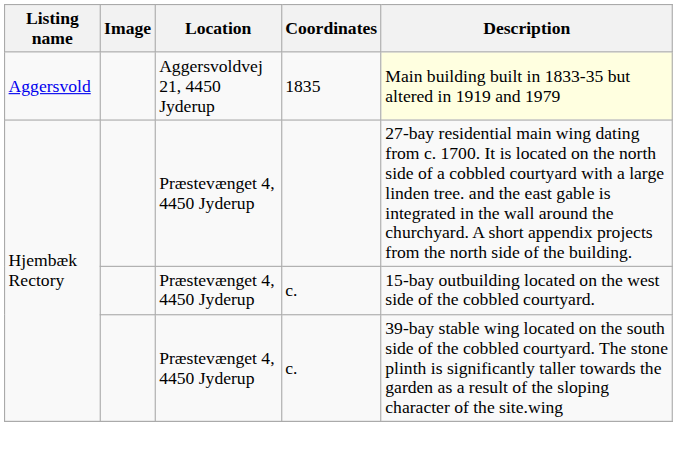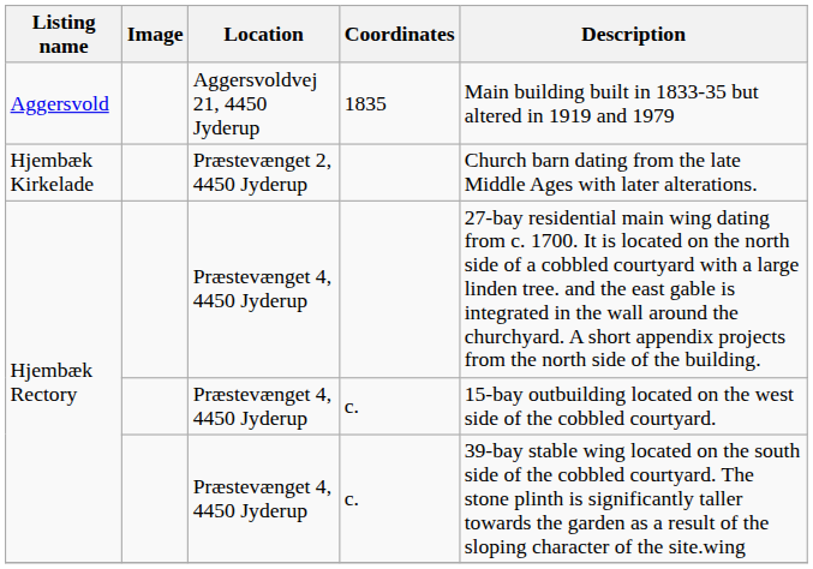Aggersvold | Description: lightyellow background -> no background
+ row: Hjembæk Kirkelade | Præstevænget 2, 4450 Jyderup | Church barn dating from the late Middle Ages with later alterations.
